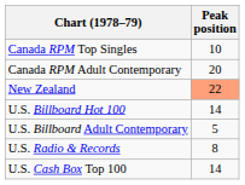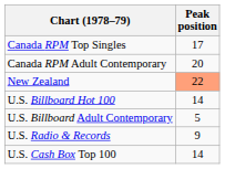Canada RPM Top Singles | Peak position: 10 -> 17
U.S. Radio & Records | Peak position: 8 -> 9
